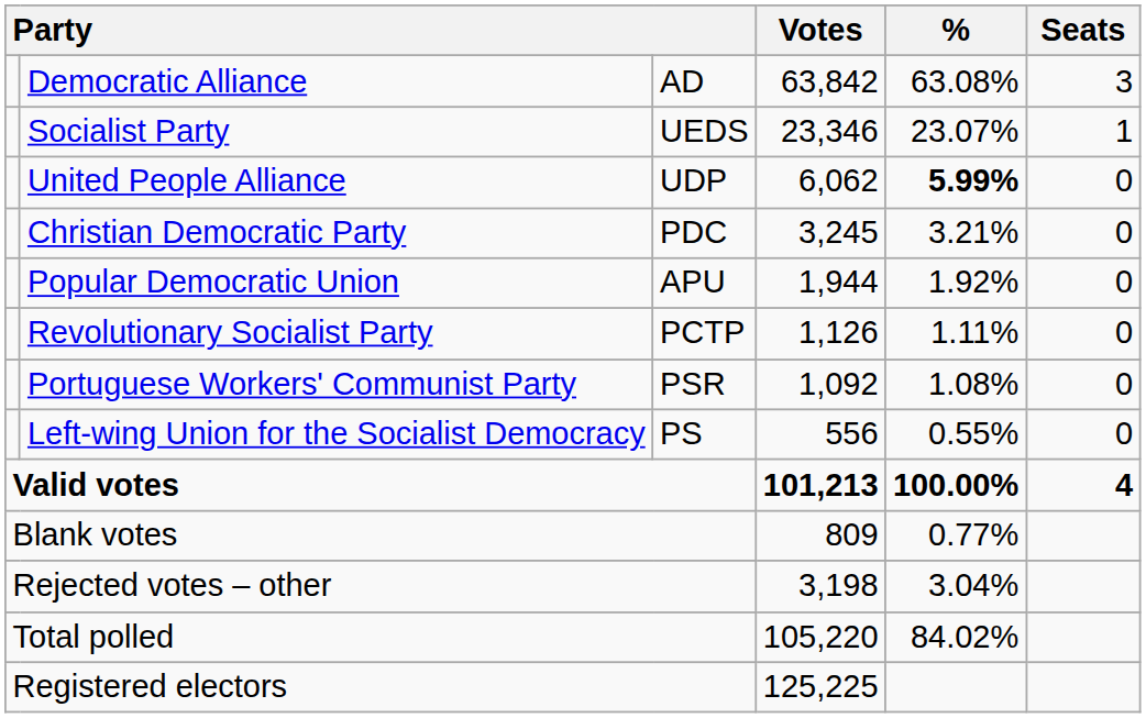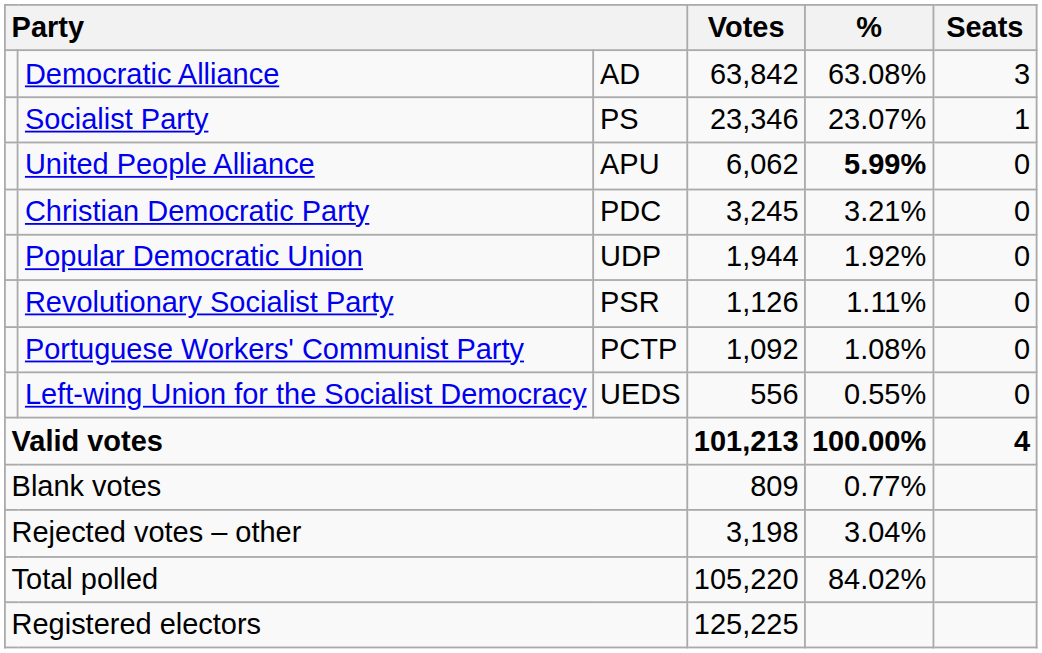Socialist Party | column 3: UEDS -> PS
United People Alliance | column 3: UDP -> APU
Popular Democratic Union | column 3: APU -> UDP
Revolutionary Socialist Party | column 3: PCTP -> PSR
Portuguese Workers' Communist Party | column 3: PSR -> PCTP
Left-wing Union for the Socialist Democracy | column 3: PS -> UEDS
